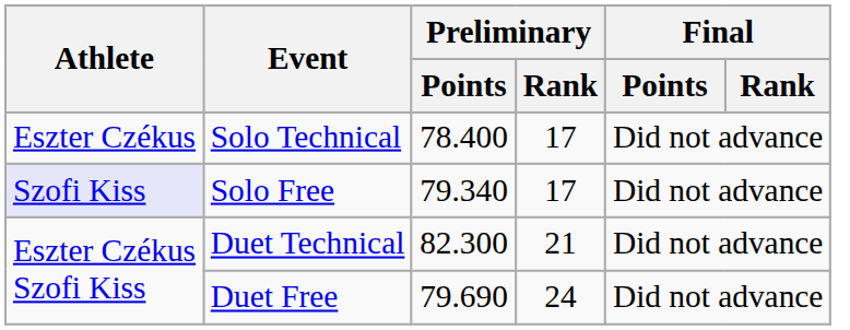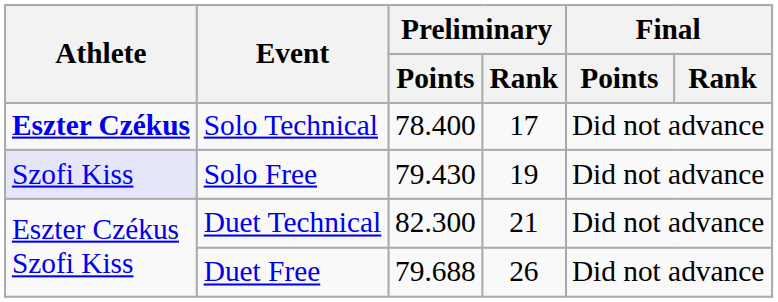Solo Technical | Athlete: normal -> bold
Solo Free | Preliminary / Points: 79.340 -> 79.430
Solo Free | Preliminary / Rank: 17 -> 19
Duet Free | Preliminary / Points: 79.690 -> 79.688
Duet Free | Preliminary / Rank: 24 -> 26
